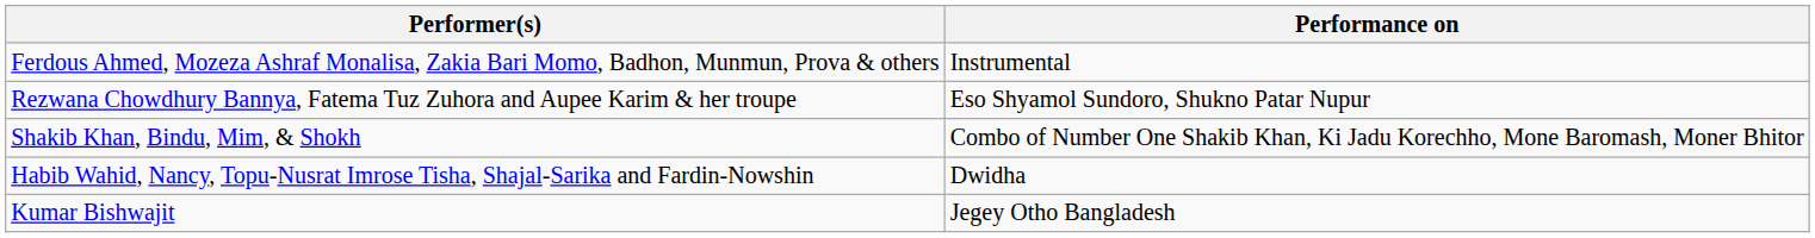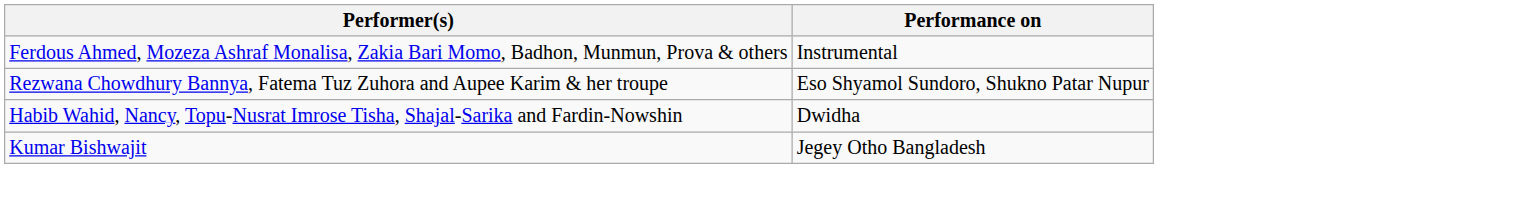- row: Shakib Khan, Bindu, Mim, & Shokh | Combo of Number One Shakib Khan, Ki Jadu Korechho, Mone Baromash, Moner Bhitor
